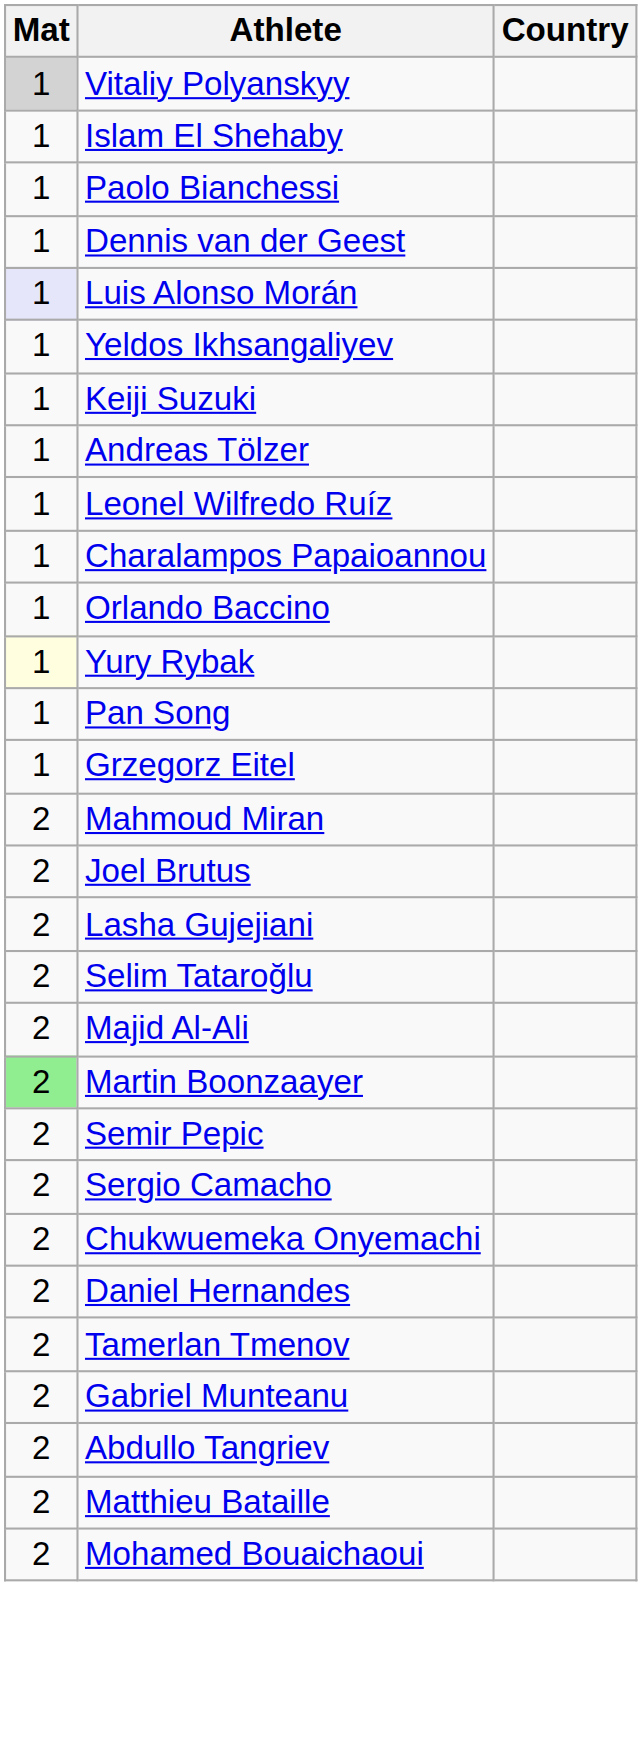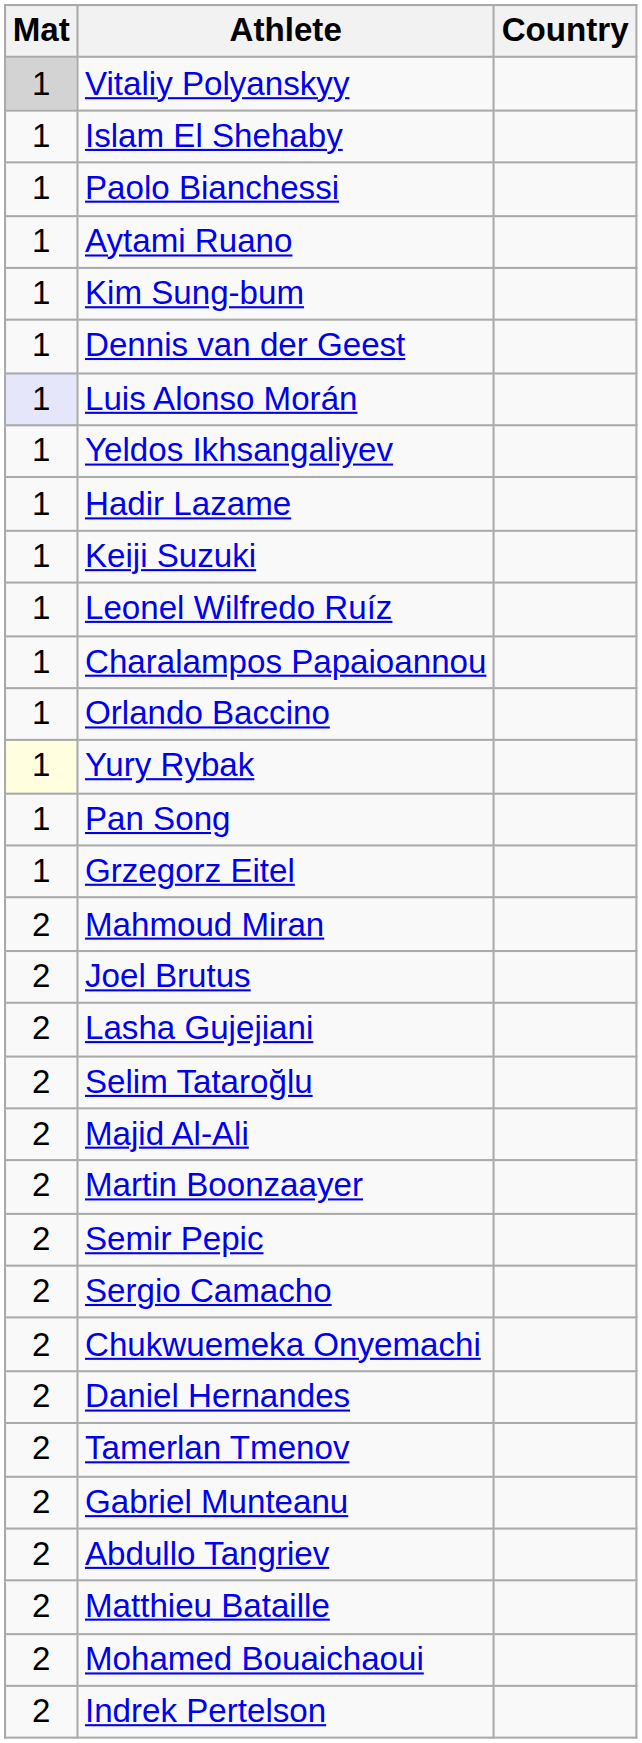+ row: 1 | Aytami Ruano
+ row: 1 | Kim Sung-bum
+ row: 1 | Hadir Lazame
- row: 1 | Andreas Tölzer
Martin Boonzaayer | Mat: lightgreen background -> no background
+ row: 2 | Indrek Pertelson
